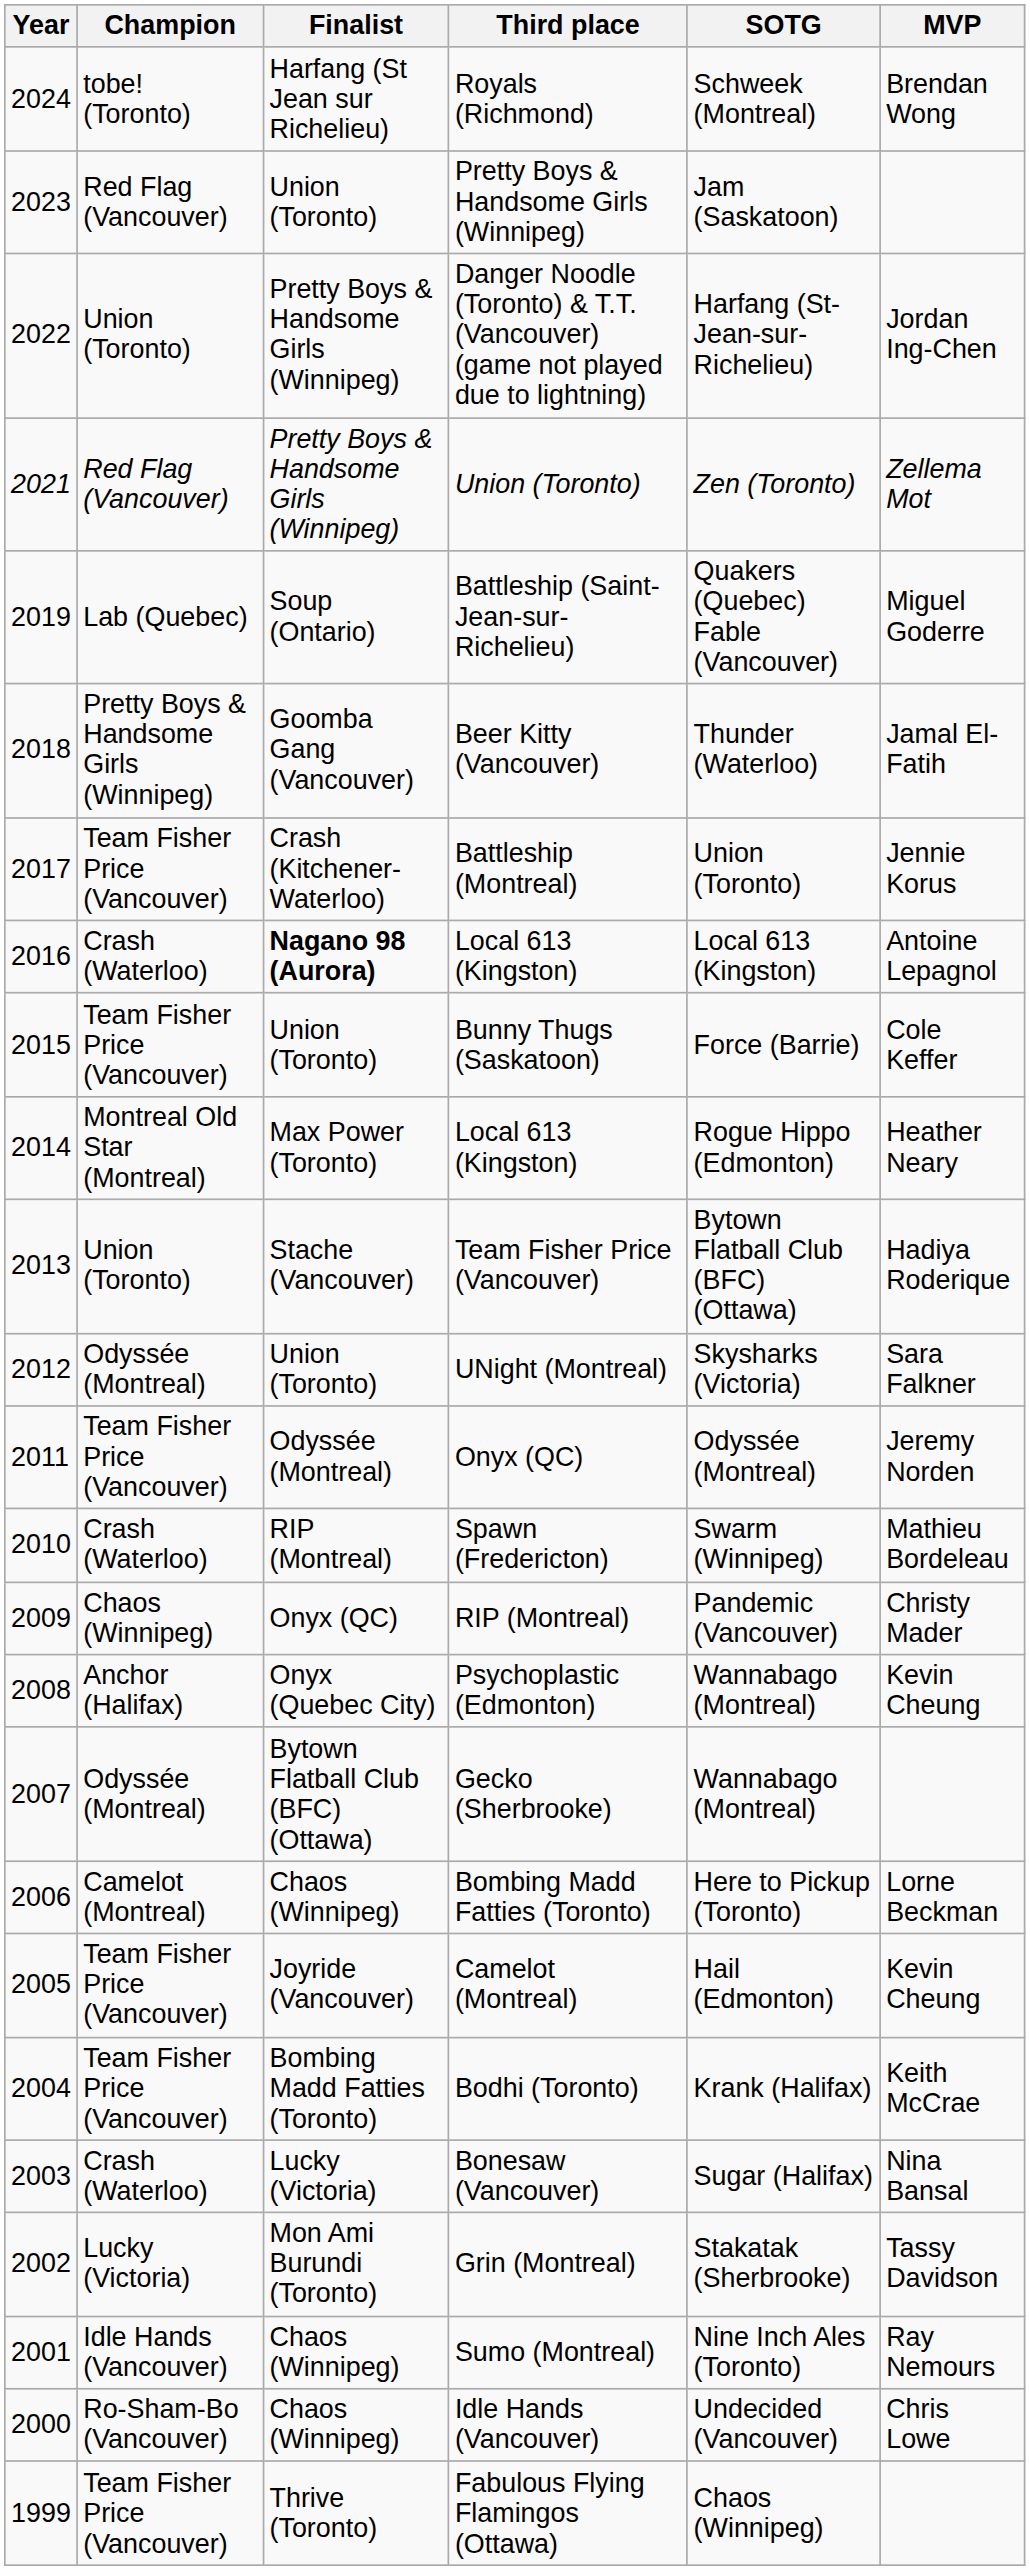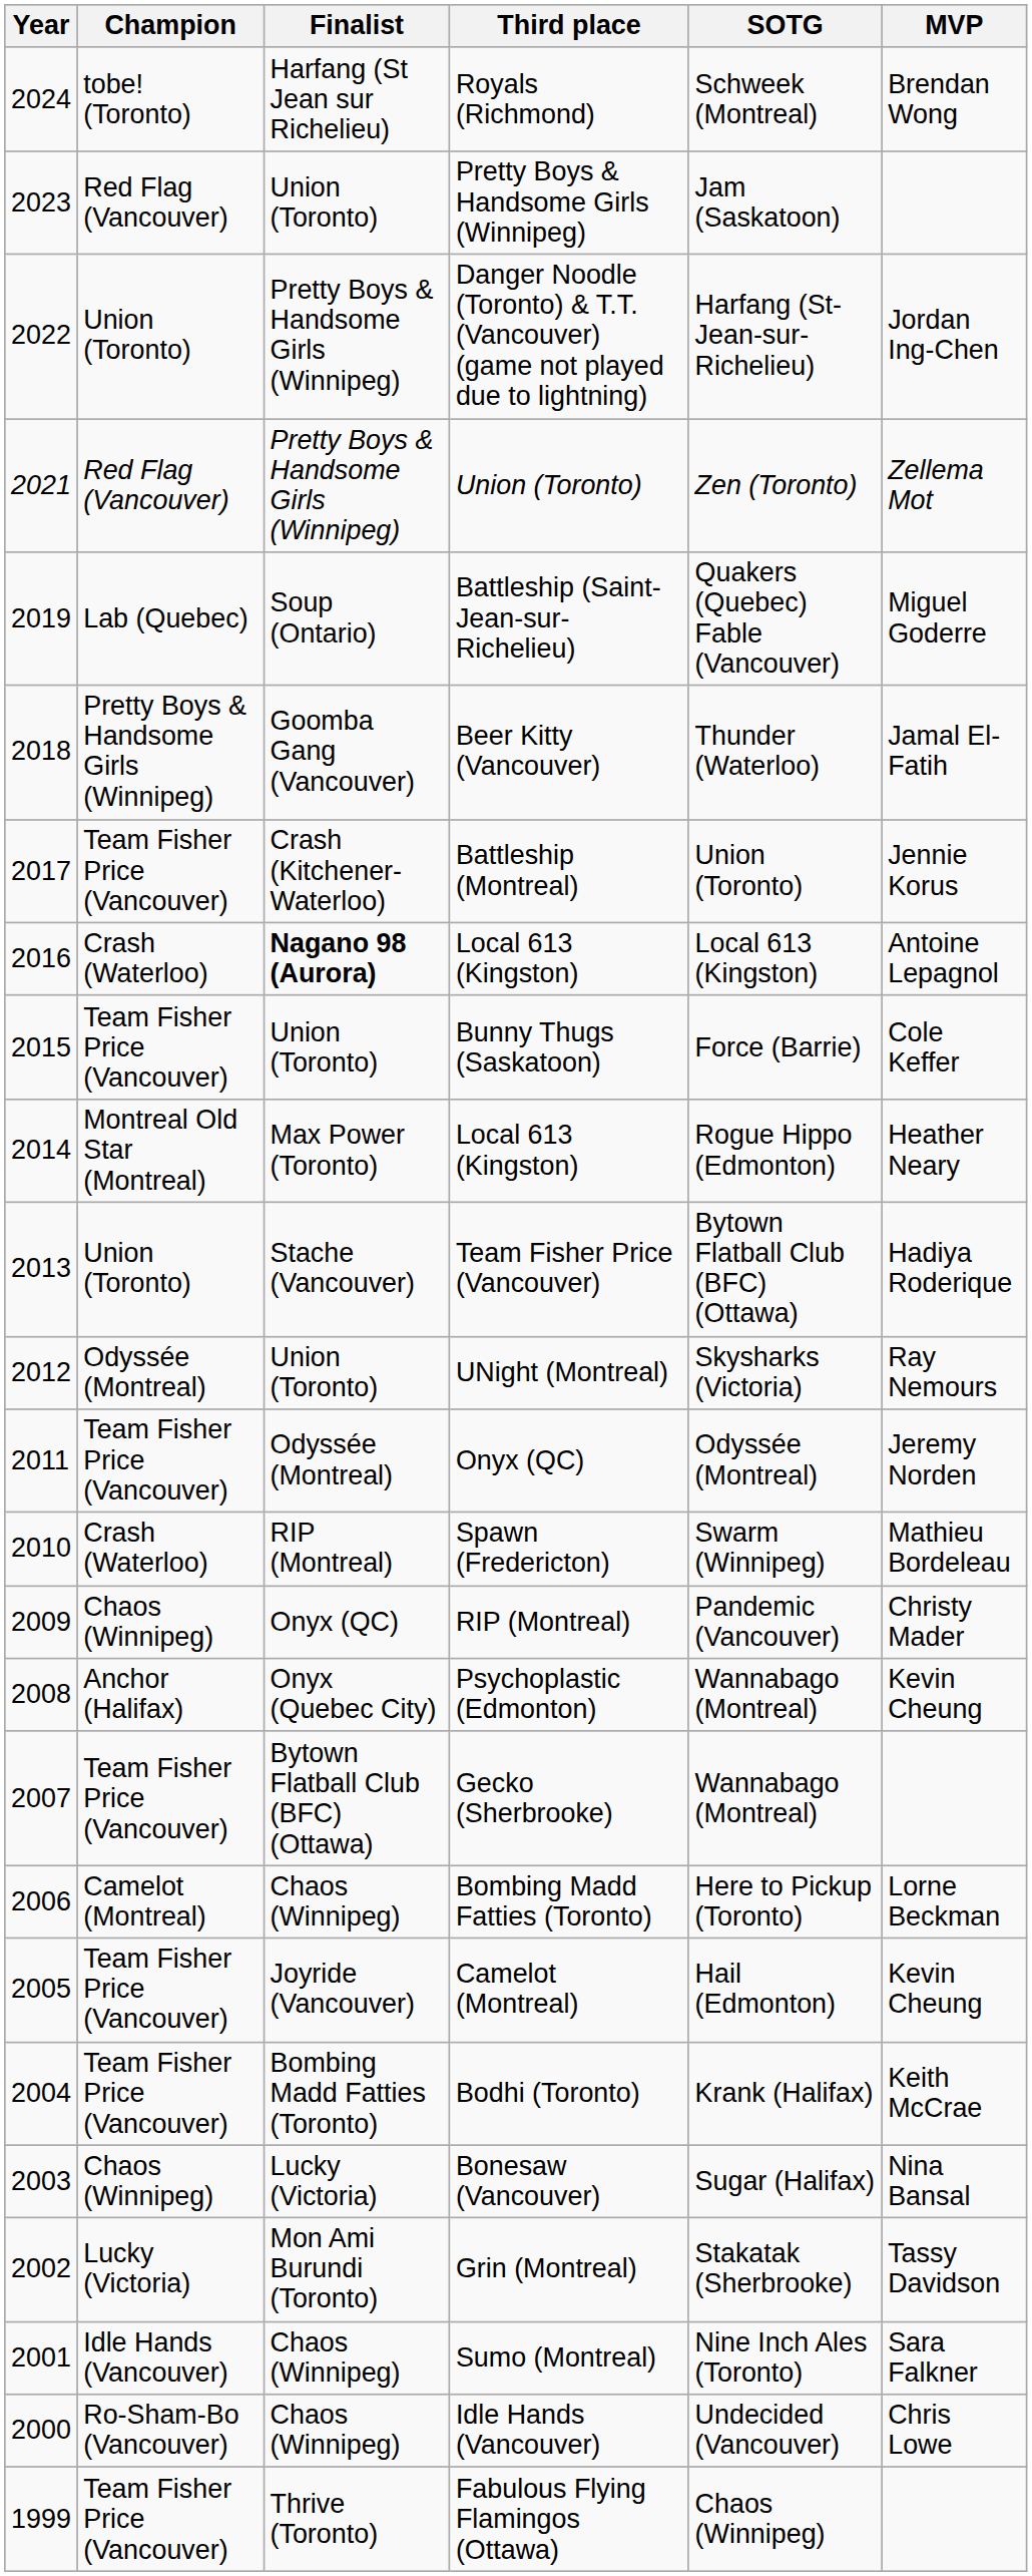UNight (Montreal) | MVP: Sara Falkner -> Ray Nemours
Gecko (Sherbrooke) | Champion: Odyssée (Montreal) -> Team Fisher Price (Vancouver)
Bonesaw (Vancouver) | Champion: Crash (Waterloo) -> Chaos (Winnipeg)
Sumo (Montreal) | MVP: Ray Nemours -> Sara Falkner
